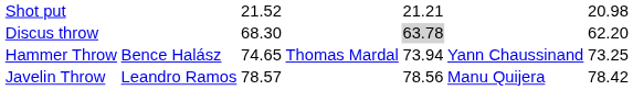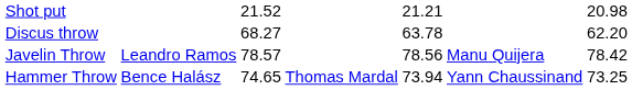Discus throw | column 3: 68.30 -> 68.27
Discus throw | column 5: lightgrey background -> no background
rows swapped: Hammer Throw <-> Javelin Throw
